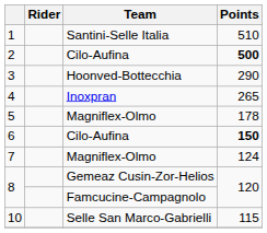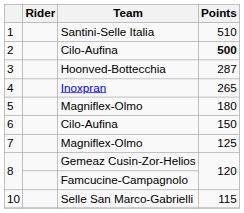3 | Points: 290 -> 287
5 | Points: 178 -> 180
6 | Points: bold -> normal
7 | Points: 124 -> 125
